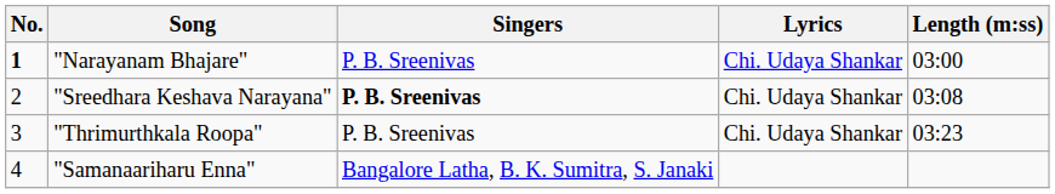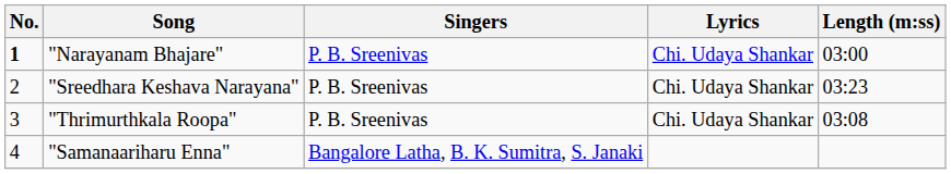"Sreedhara Keshava Narayana" | Singers: bold -> normal
"Sreedhara Keshava Narayana" | Length (m:ss): 03:08 -> 03:23
"Thrimurthkala Roopa" | Length (m:ss): 03:23 -> 03:08
